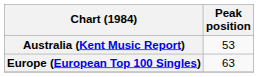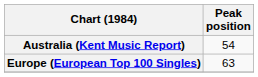Australia (Kent Music Report) | Peak position: 53 -> 54
